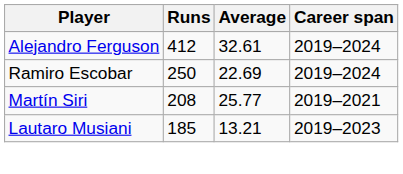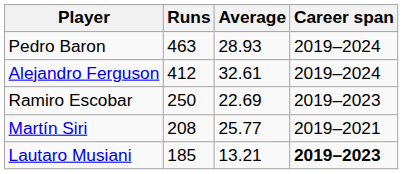+ row: Pedro Baron | 463 | 28.93 | 2019–2024
Ramiro Escobar | Career span: 2019–2024 -> 2019–2023
Lautaro Musiani | Career span: normal -> bold
